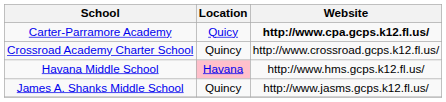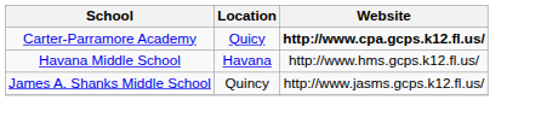- row: Crossroad Academy Charter School | Quincy | http://www.crossroad.gcps.k12.fl.us/
Havana Middle School | Location: pink background -> no background
